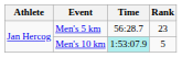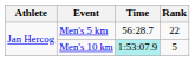Men's 5 km | Rank: 23 -> 22
